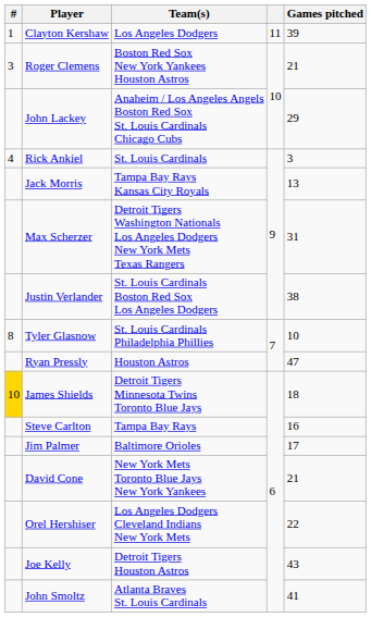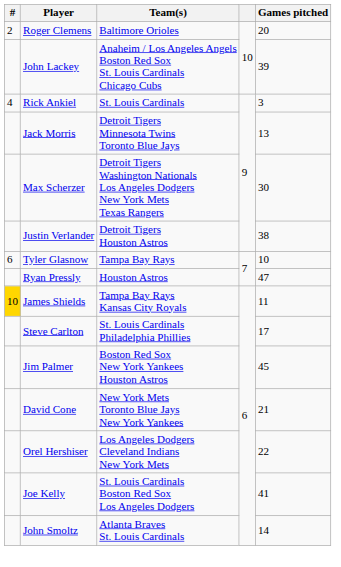- row: 1 | Clayton Kershaw | Los Angeles Dodgers | 11 | 39
Roger Clemens | #: 3 -> 2
Roger Clemens | Team(s): Boston Red Sox New York Yankees Houston Astros -> Baltimore Orioles
Roger Clemens | Games pitched: 21 -> 20
John Lackey | Games pitched: 29 -> 39
Jack Morris | Team(s): Tampa Bay Rays Kansas City Royals -> Detroit Tigers Minnesota Twins Toronto Blue Jays
Max Scherzer | Games pitched: 31 -> 30
Justin Verlander | Team(s): St. Louis Cardinals Boston Red Sox Los Angeles Dodgers -> Detroit Tigers Houston Astros
Tyler Glasnow | #: 8 -> 6
Tyler Glasnow | Team(s): St. Louis Cardinals Philadelphia Phillies -> Tampa Bay Rays
James Shields | Team(s): Detroit Tigers Minnesota Twins Toronto Blue Jays -> Tampa Bay Rays Kansas City Royals
James Shields | Games pitched: 18 -> 11
Steve Carlton | Team(s): Tampa Bay Rays -> St. Louis Cardinals Philadelphia Phillies
Steve Carlton | Games pitched: 16 -> 17
Jim Palmer | Team(s): Baltimore Orioles -> Boston Red Sox New York Yankees Houston Astros
Jim Palmer | Games pitched: 17 -> 45
Joe Kelly | Team(s): Detroit Tigers Houston Astros -> St. Louis Cardinals Boston Red Sox Los Angeles Dodgers
Joe Kelly | Games pitched: 43 -> 41
John Smoltz | Games pitched: 41 -> 14
